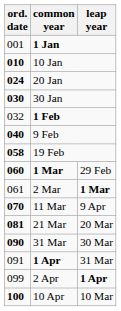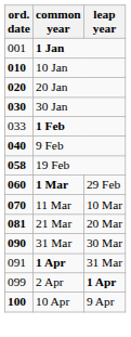20 Jan | ord. date: 024 -> 020
1 Feb | ord. date: 032 -> 033
- row: 061 | 2 Mar | 1 Mar
11 Mar | leap year: 9 Apr -> 10 Mar
10 Apr | leap year: 10 Mar -> 9 Apr
